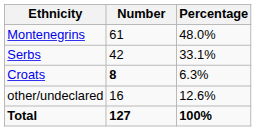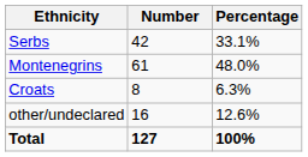rows swapped: Montenegrins <-> Serbs
Croats | Number: bold -> normal
